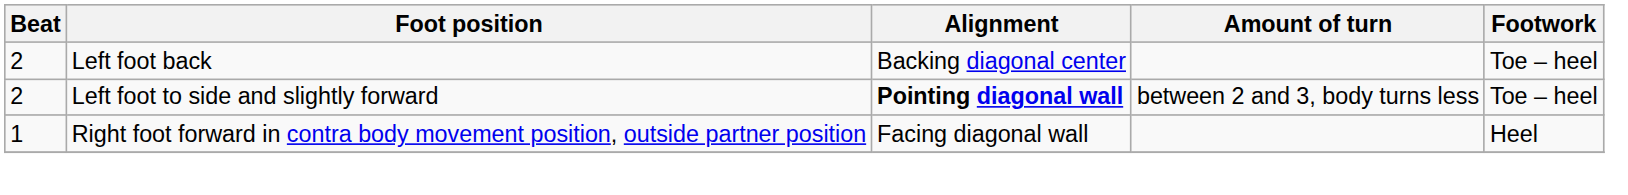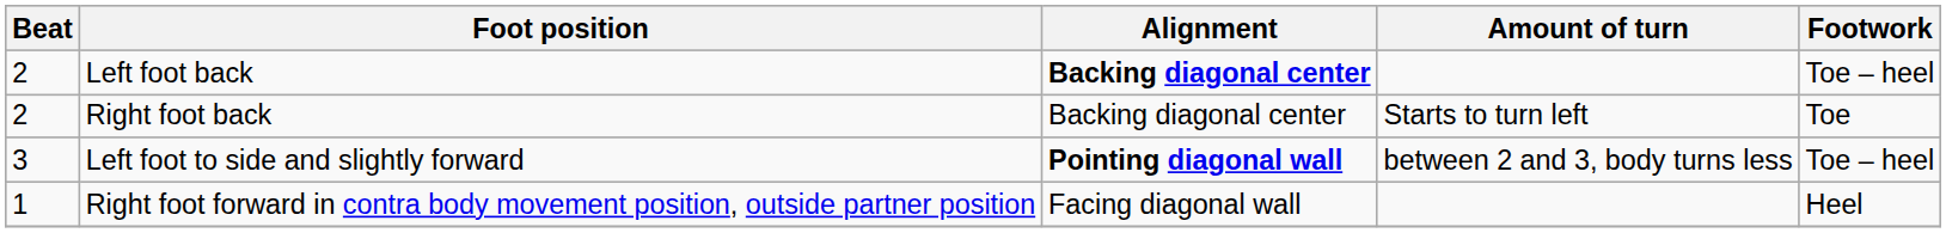Left foot back | Alignment: normal -> bold
+ row: 2 | Right foot back | Backing diagonal center | Starts to turn left | Toe
Left foot to side and slightly forward | Beat: 2 -> 3
